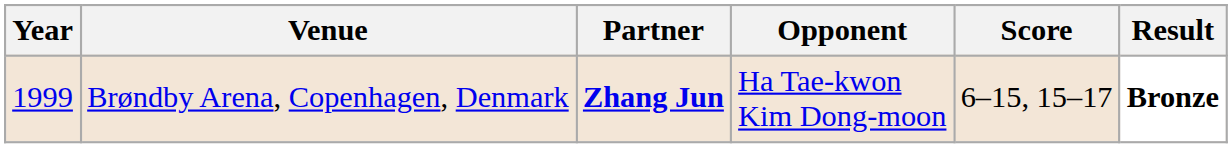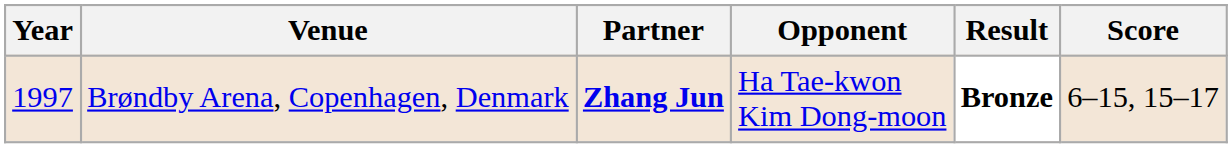columns swapped: Score <-> Result
Brøndby Arena, Copenhagen, Denmark | Year: 1999 -> 1997
